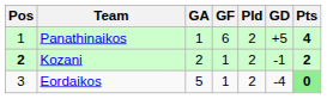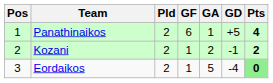columns swapped: Pld <-> GA
Kozani | Pos: bold -> normal
